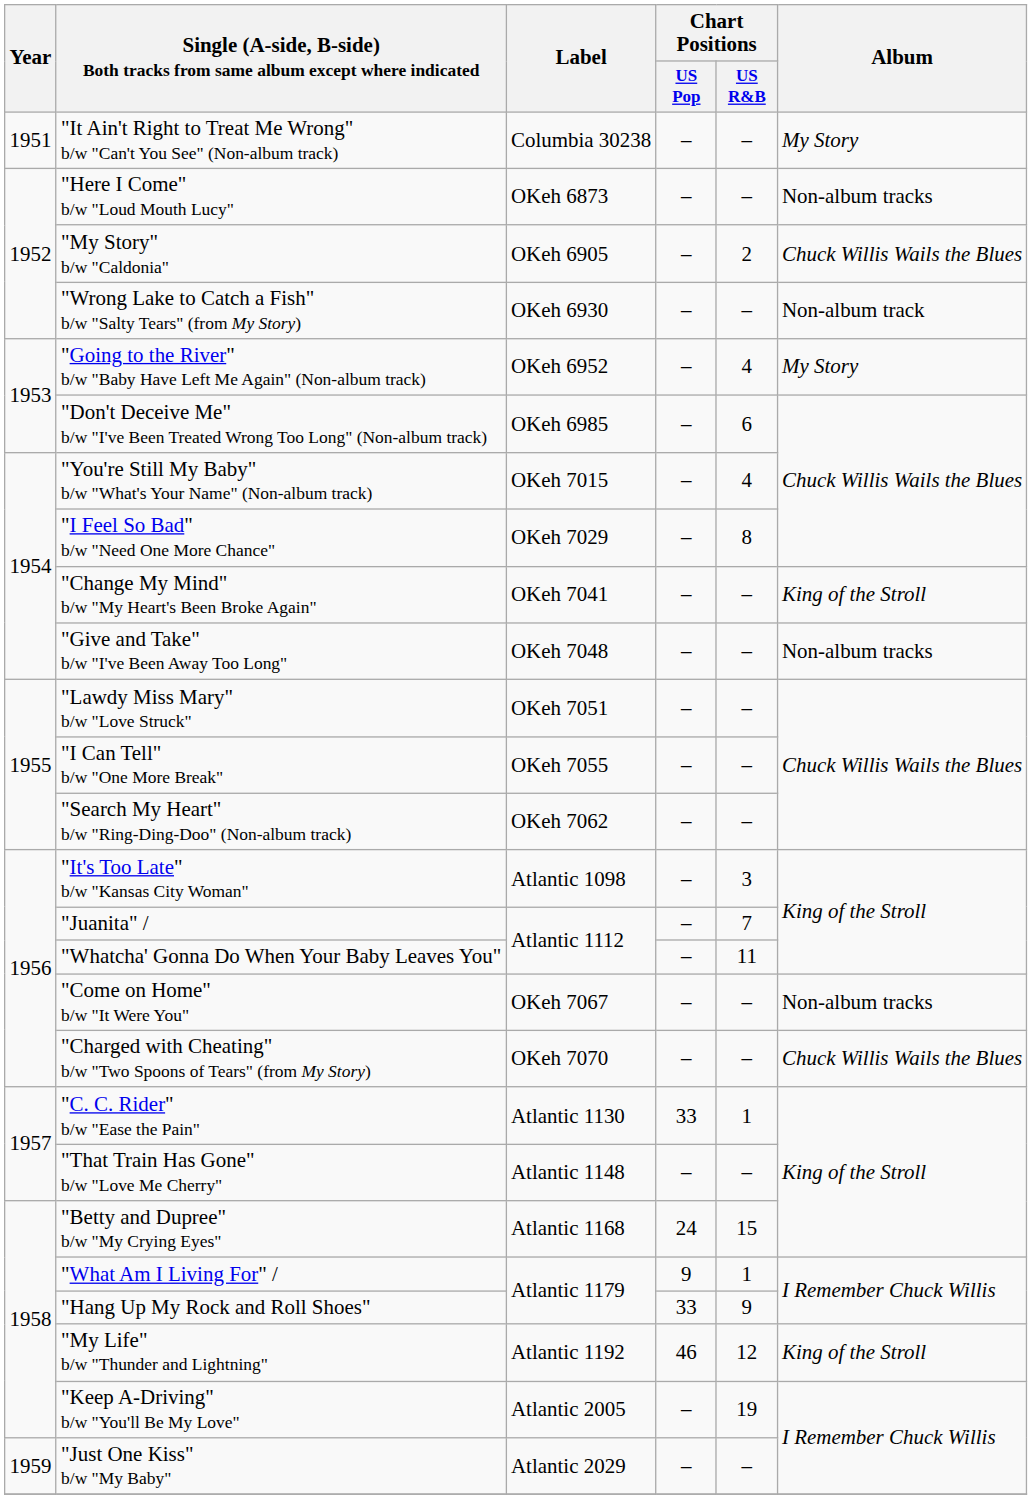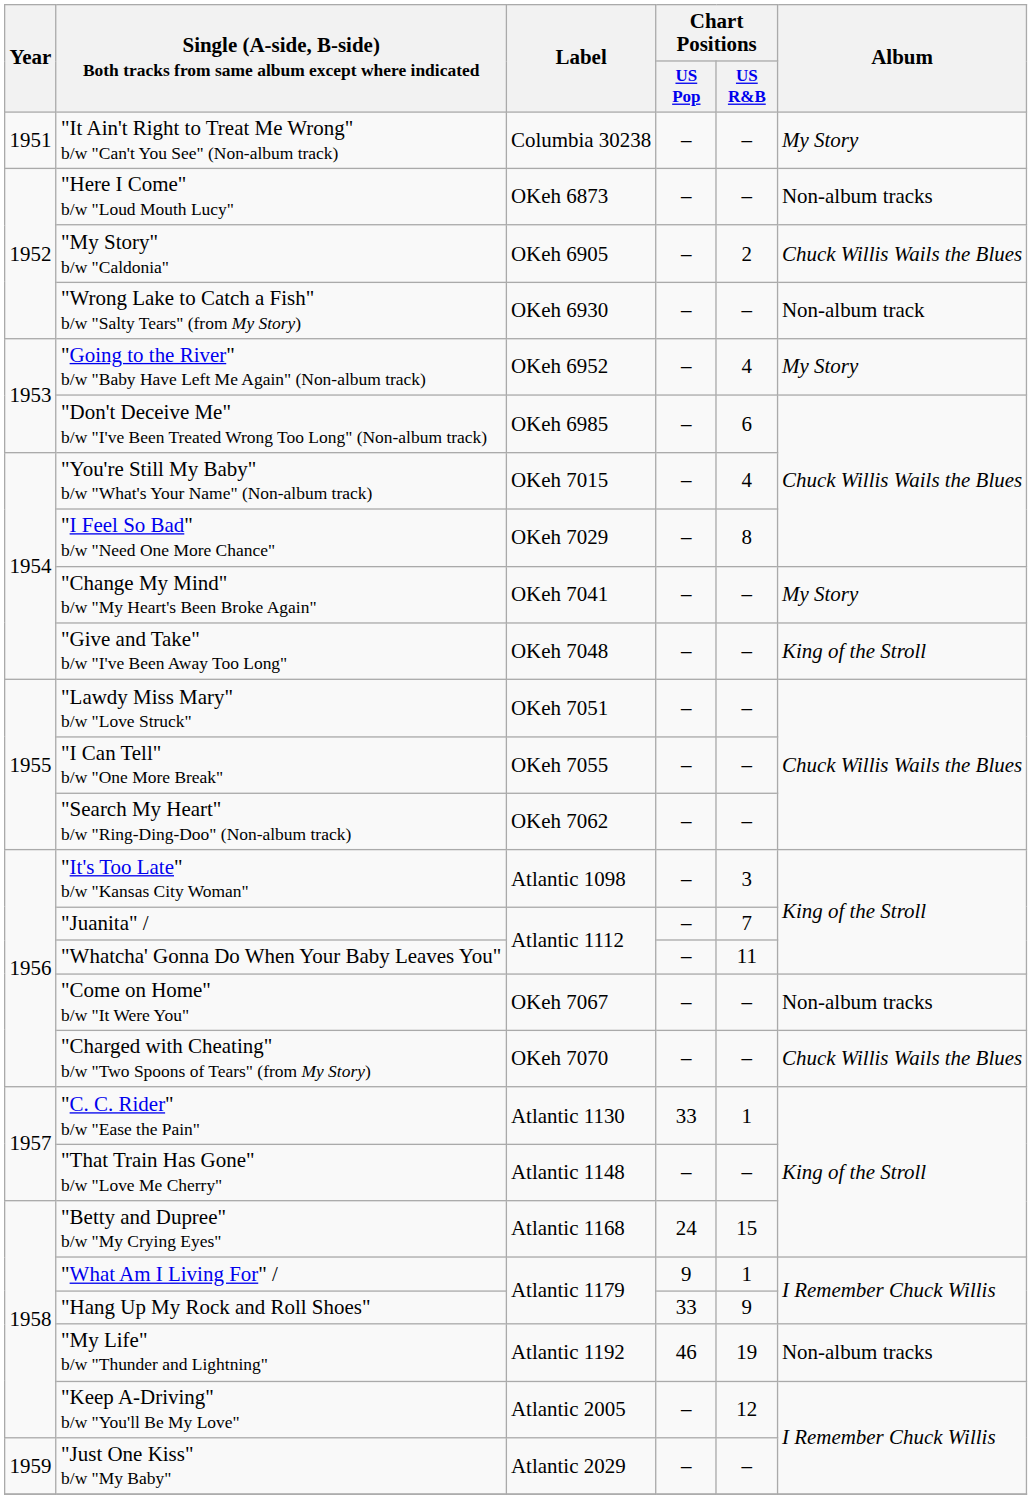"Change My Mind" b/w "My Heart's Been Broke Again" | Album: King of the Stroll -> My Story
"Give and Take" b/w "I've Been Away Too Long" | Album: Non-album tracks -> King of the Stroll
"My Life" b/w "Thunder and Lightning" | Chart Positions / US R&B: 12 -> 19
"My Life" b/w "Thunder and Lightning" | Album: King of the Stroll -> Non-album tracks
"Keep A-Driving" b/w "You'll Be My Love" | Chart Positions / US R&B: 19 -> 12
